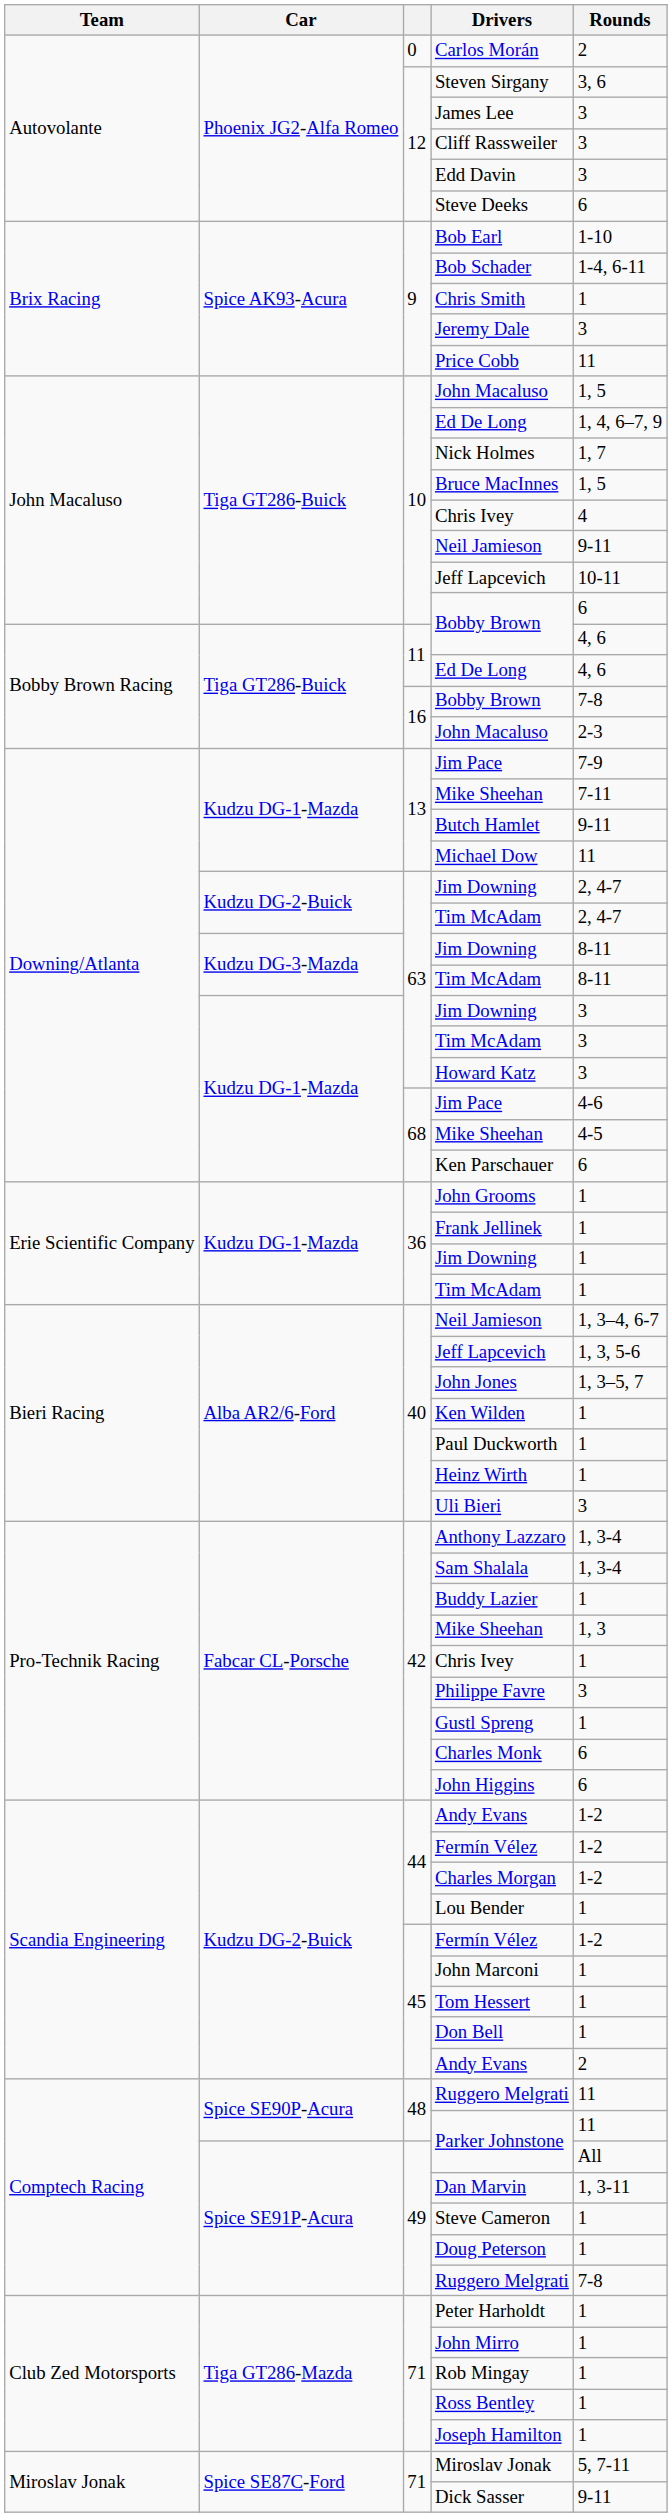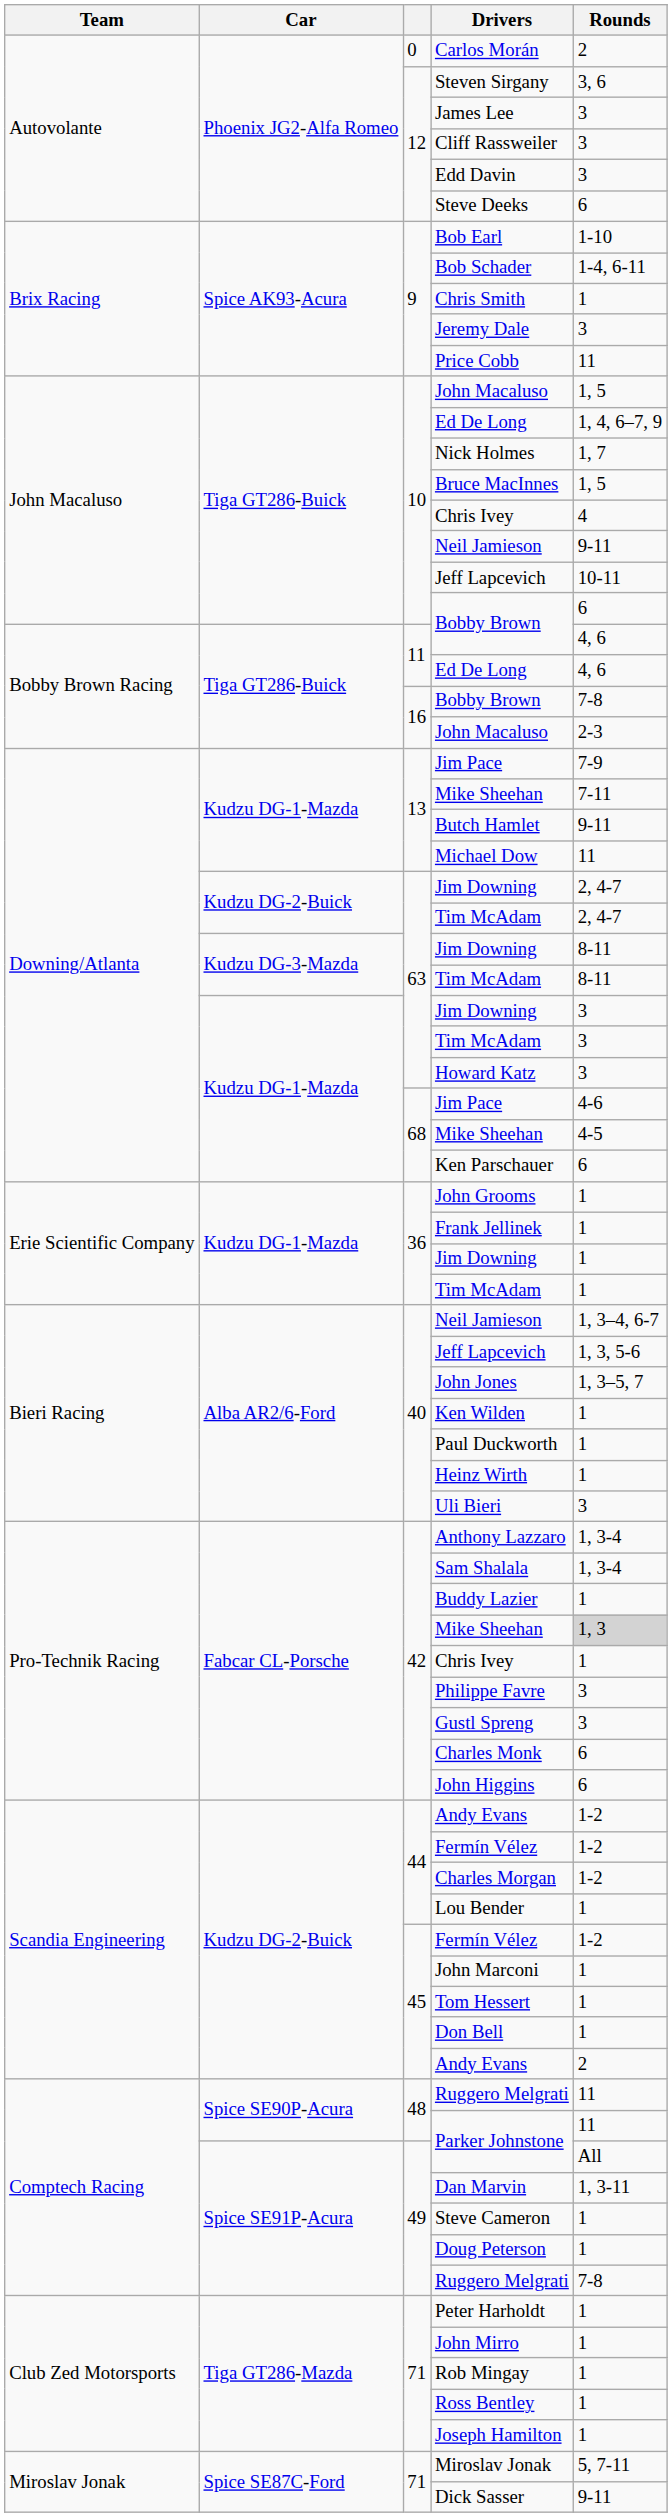42 / Mike Sheehan | Rounds: no background -> lightgrey background
Gustl Spreng | Rounds: 1 -> 3
